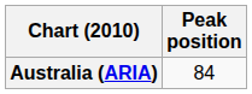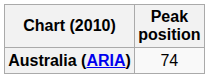Australia (ARIA) | Peak position: 84 -> 74
